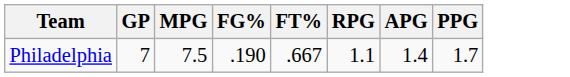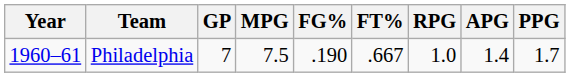+ column: Year | 1960–61
Philadelphia | RPG: 1.1 -> 1.0
